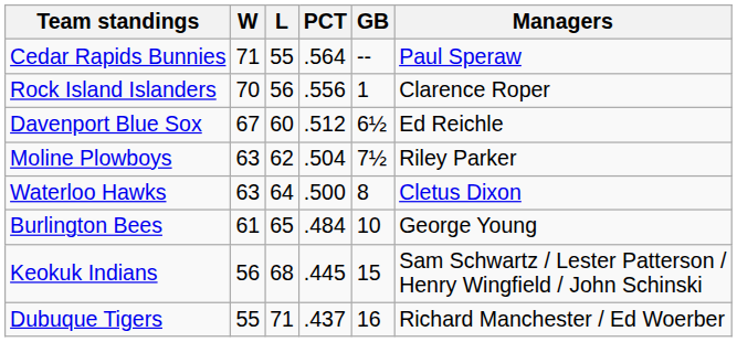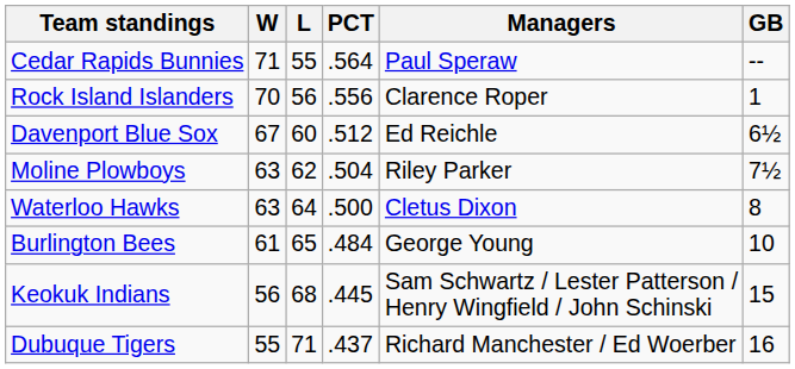columns swapped: GB <-> Managers
